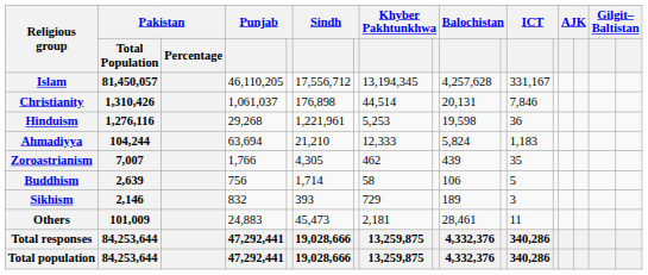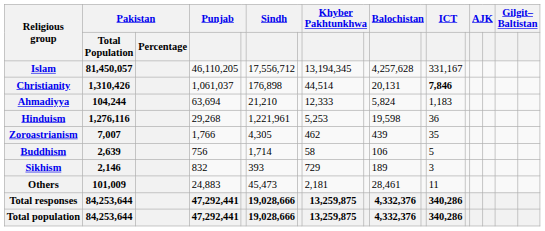Christianity | column 12: normal -> bold
rows swapped: Hinduism <-> Ahmadiyya
